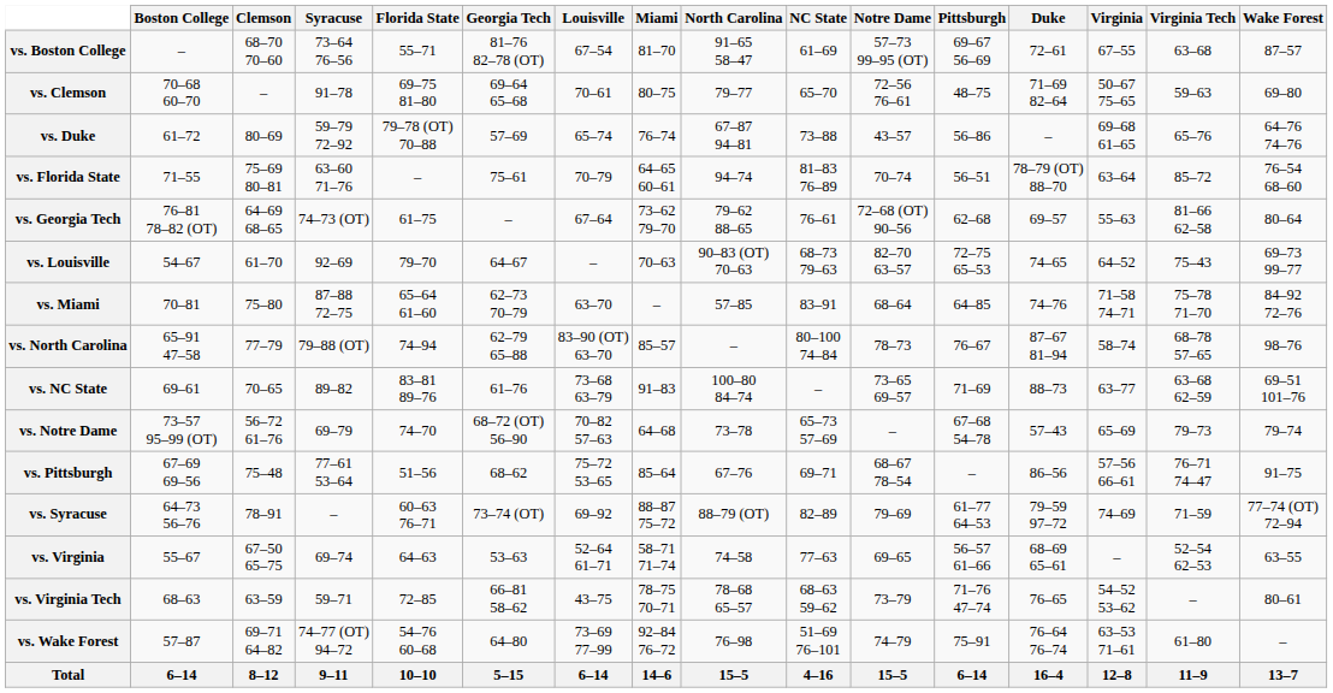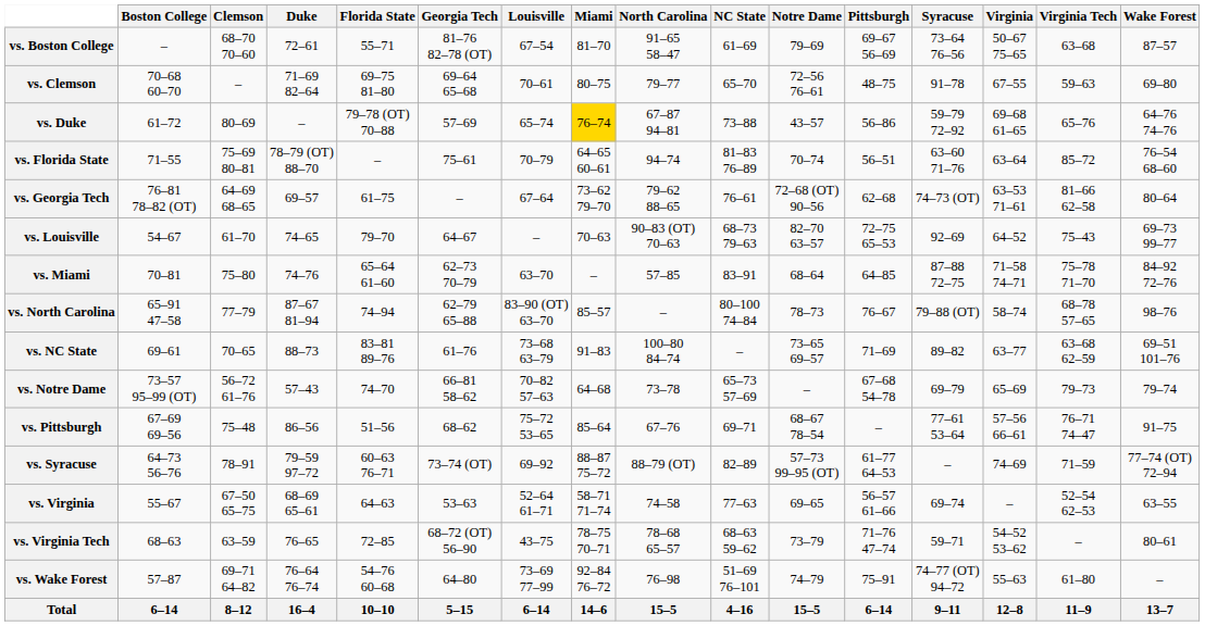columns swapped: Duke <-> Syracuse
vs. Boston College | Notre Dame: 57–73 99–95 (OT) -> 79–69
vs. Boston College | Virginia: 67–55 -> 50–67 75–65
vs. Clemson | Virginia: 50–67 75–65 -> 67–55
vs. Duke | Miami: no background -> gold background
vs. Georgia Tech | Virginia: 55–63 -> 63–53 71–61
vs. Notre Dame | Georgia Tech: 68–72 (OT) 56–90 -> 66–81 58–62
vs. Syracuse | Notre Dame: 79–69 -> 57–73 99–95 (OT)
vs. Virginia Tech | Georgia Tech: 66–81 58–62 -> 68–72 (OT) 56–90
vs. Wake Forest | Virginia: 63–53 71–61 -> 55–63
